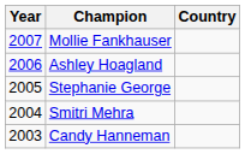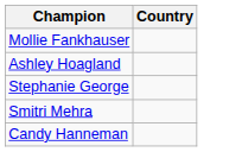- column: Year | 2007 | 2006 | 2005 | 2004 | 2003
